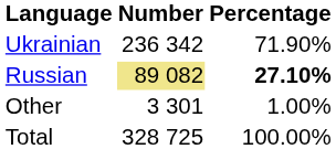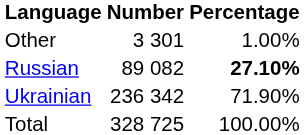rows swapped: Ukrainian <-> Other
Russian | Number: khaki background -> no background
